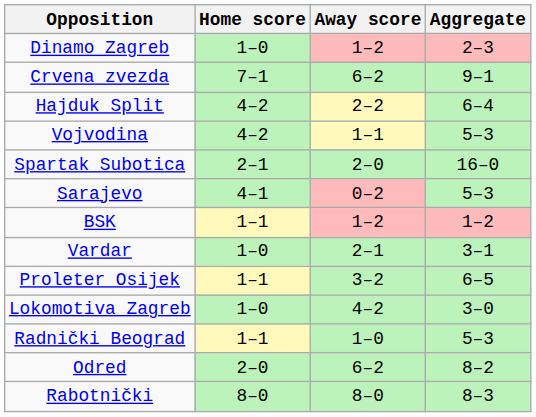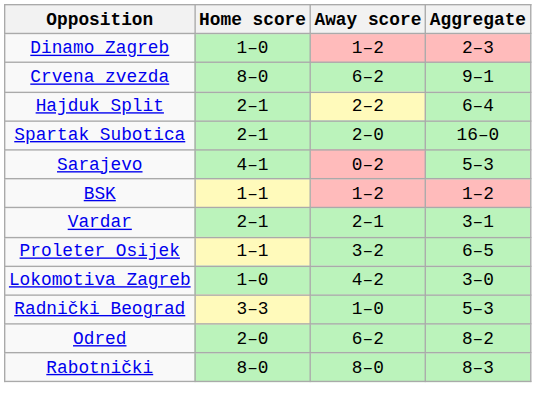Crvena zvezda | Home score: 7–1 -> 8–0
Hajduk Split | Home score: 4–2 -> 2–1
- row: Vojvodina | 4–2 | 1–1 | 5–3
Vardar | Home score: 1–0 -> 2–1
Radnički Beograd | Home score: 1–1 -> 3–3
